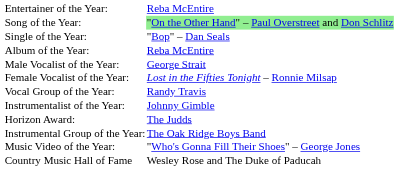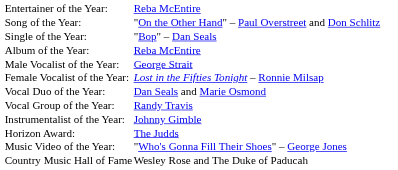Song of the Year: | column 2: lightgreen background -> no background
+ row: Vocal Duo of the Year: | Dan Seals and Marie Osmond
- row: Instrumental Group of the Year: | The Oak Ridge Boys Band
